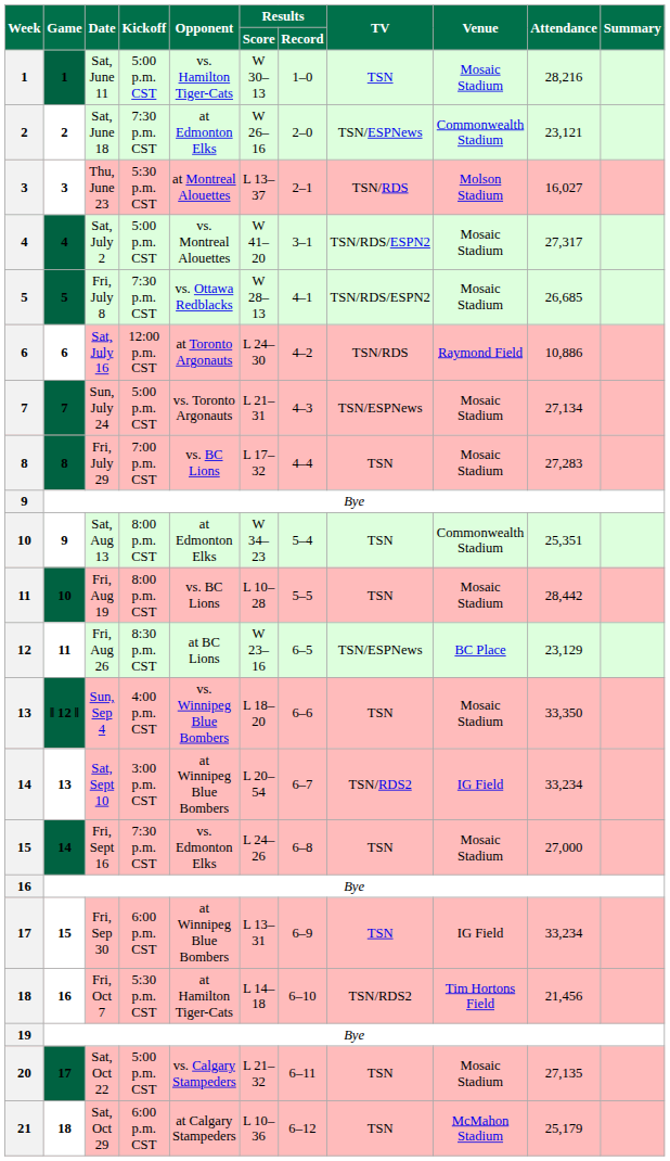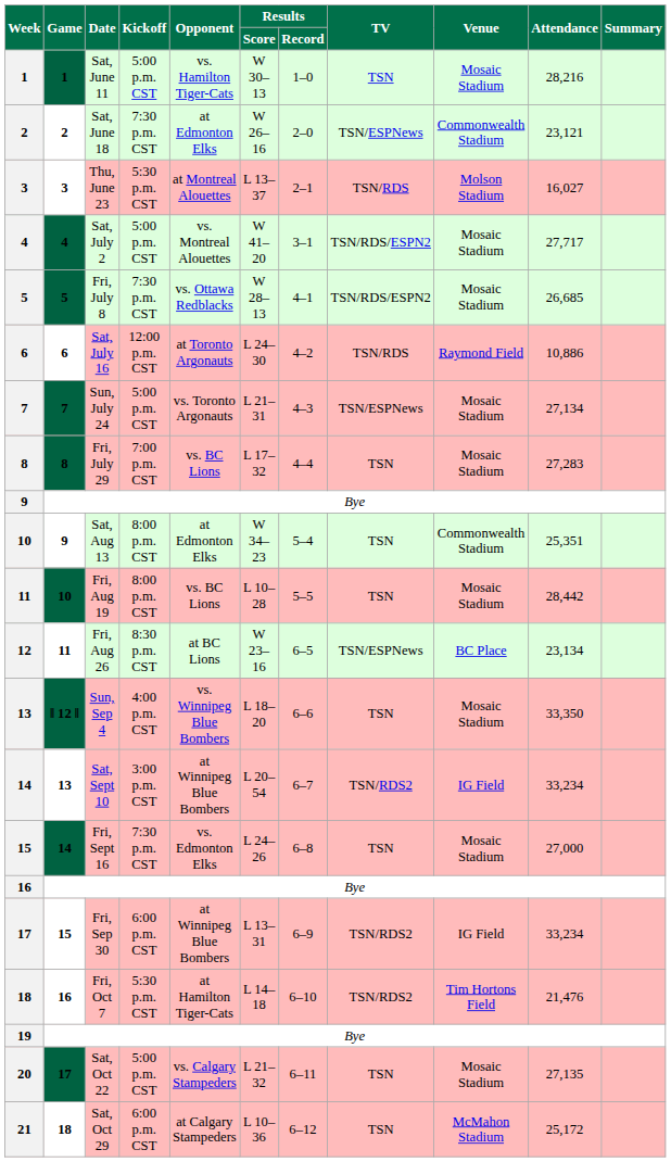Sat, July 2 | Attendance: 27,317 -> 27,717
Fri, Aug 26 | Attendance: 23,129 -> 23,134
Fri, Sep 30 | TV: TSN -> TSN/RDS2
Fri, Oct 7 | Attendance: 21,456 -> 21,476
Sat, Oct 29 | Attendance: 25,179 -> 25,172
